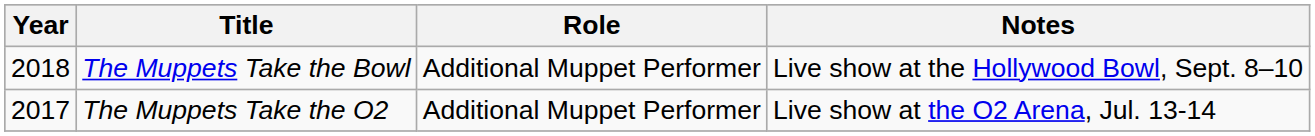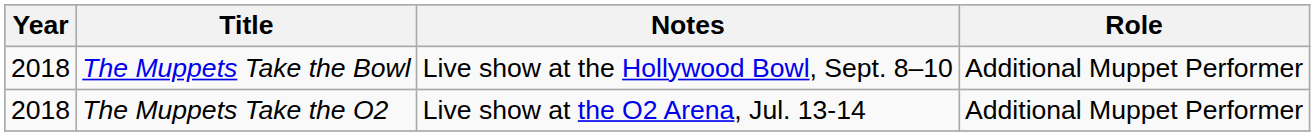columns swapped: Role <-> Notes
The Muppets Take the O2 | Year: 2017 -> 2018
